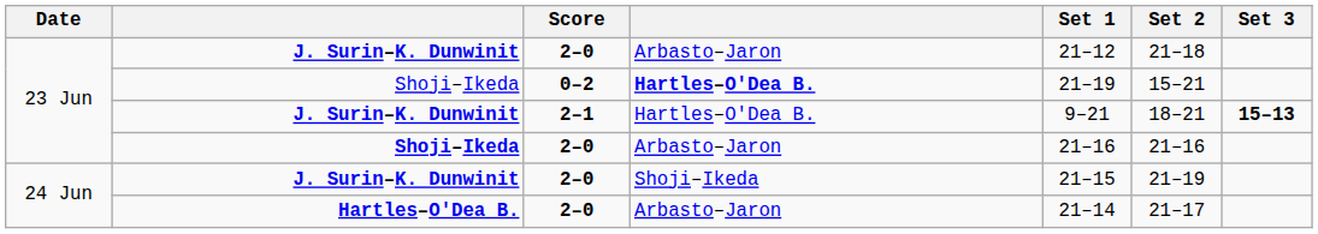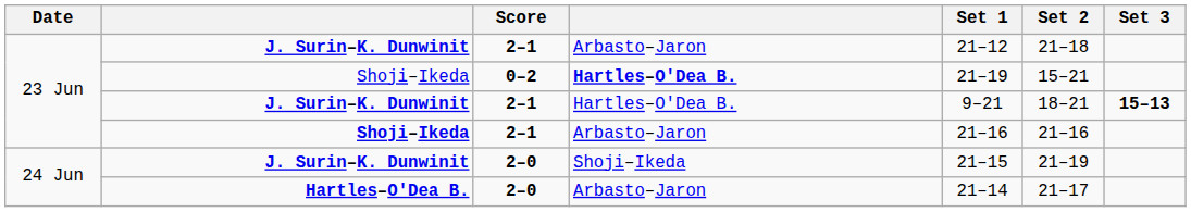J. Surin–K. Dunwinit / Arbasto–Jaron | Score: 2–0 -> 2–1
Shoji–Ikeda / Arbasto–Jaron | Score: 2–0 -> 2–1
